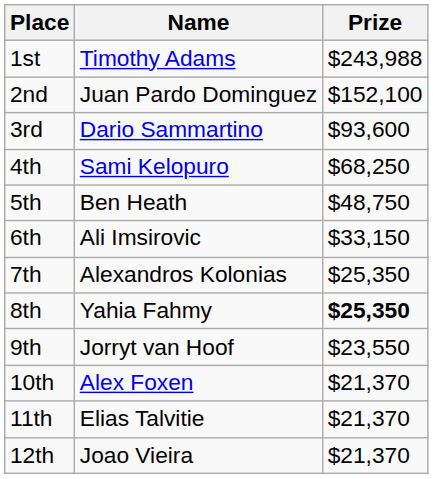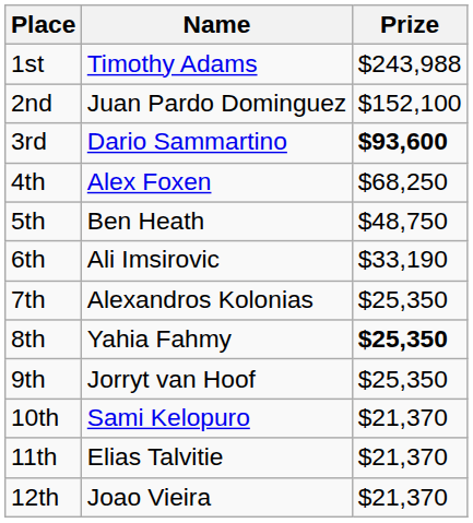3rd | Prize: normal -> bold
4th | Name: Sami Kelopuro -> Alex Foxen
6th | Prize: $33,150 -> $33,190
9th | Prize: $23,550 -> $25,350
10th | Name: Alex Foxen -> Sami Kelopuro
